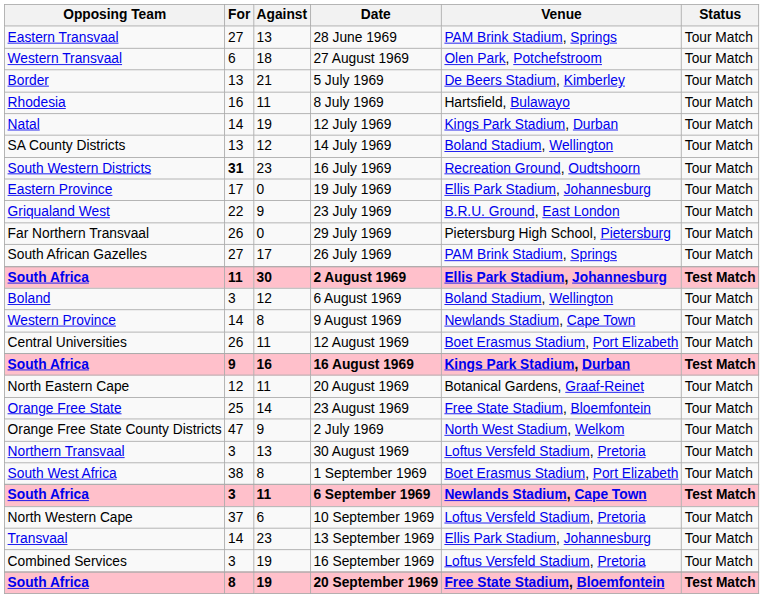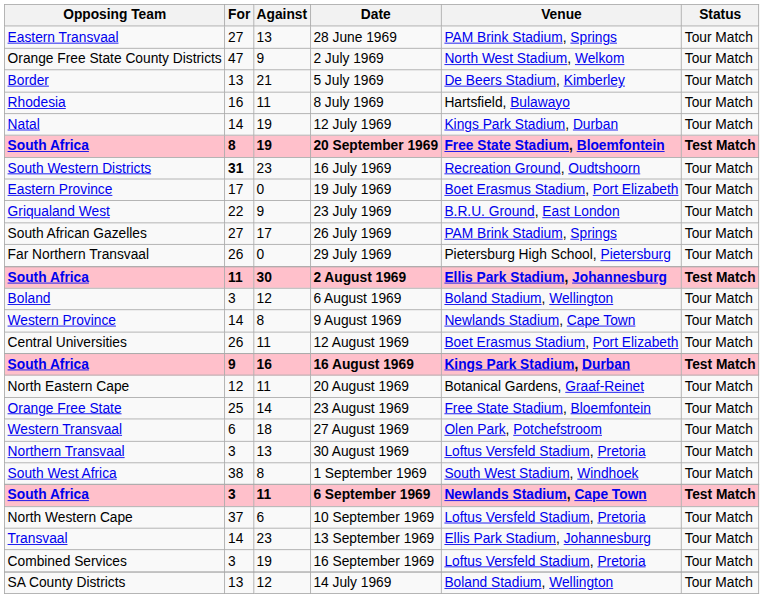rows swapped: 2 July 1969 <-> 27 August 1969
rows swapped: 14 July 1969 <-> 20 September 1969
19 July 1969 | Venue: Ellis Park Stadium, Johannesburg -> Boet Erasmus Stadium, Port Elizabeth
rows swapped: 26 July 1969 <-> 29 July 1969
1 September 1969 | Venue: Boet Erasmus Stadium, Port Elizabeth -> South West Stadium, Windhoek
